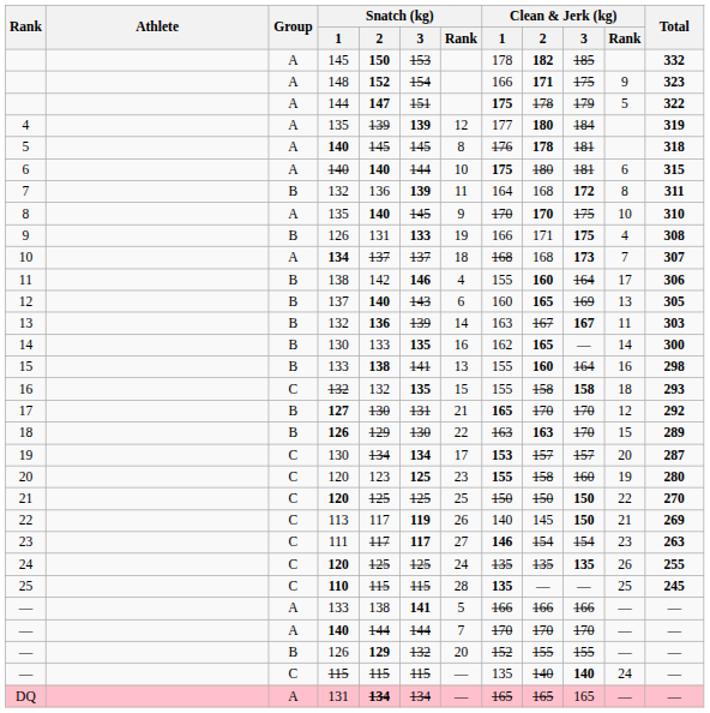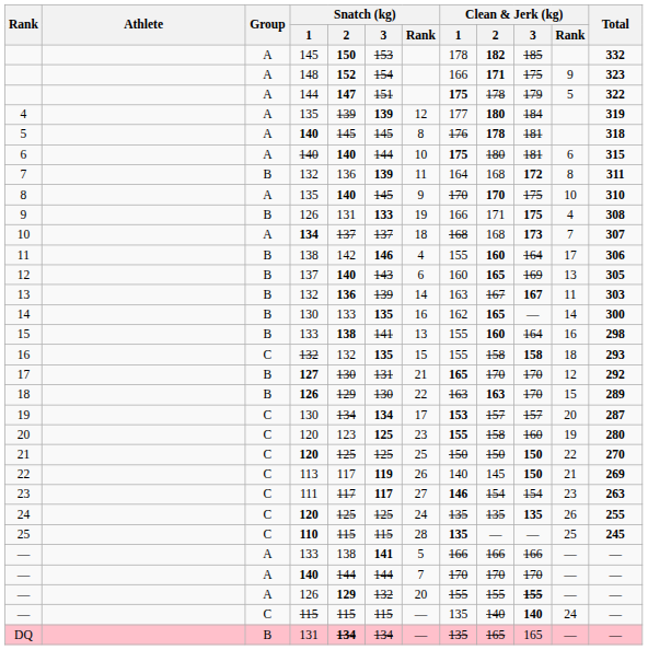— / 126 | Group: B -> A
— / 126 | Clean & Jerk (kg) / 1: 152 -> 155
— / 126 | Clean & Jerk (kg) / 3: normal -> bold
DQ | Group: A -> B
DQ | Clean & Jerk (kg) / 1: 165 -> 135
